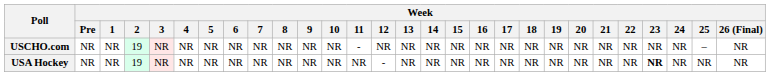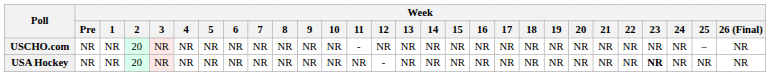USCHO.com | Week / 2: 19 -> 20
USA Hockey | Week / 2: 19 -> 20
